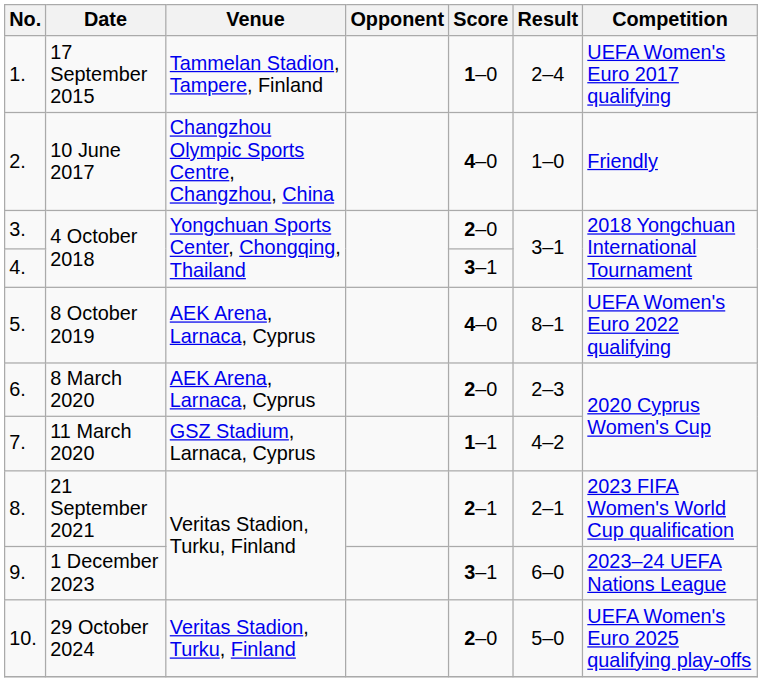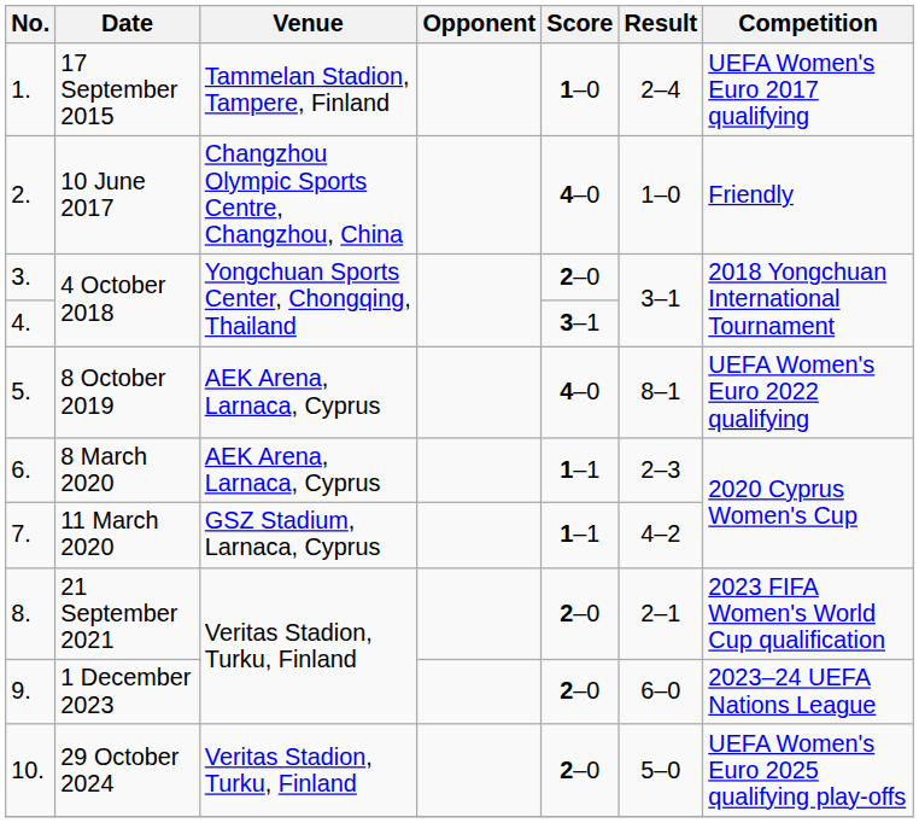8 March 2020 | Score: 2–0 -> 1–1
21 September 2021 | Score: 2–1 -> 2–0
1 December 2023 | Score: 3–1 -> 2–0
